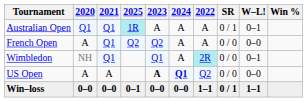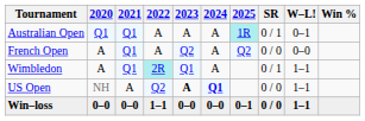columns swapped: 2022 <-> 2025
Wimbledon | 2020: NH -> A
Wimbledon | SR: 0 / 0 -> 0 / 1
Wimbledon | W–L!: 0–1 -> 1–1
US Open | 2020: A -> NH
US Open | W–L!: 0–0 -> 1–1
Win–loss | SR: 0 / 1 -> 0 / 0
